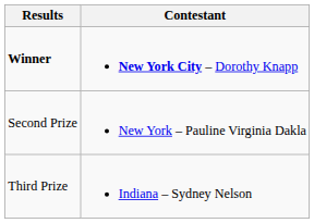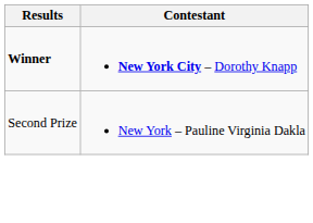- row: Third Prize | Indiana – Sydney Nelson
